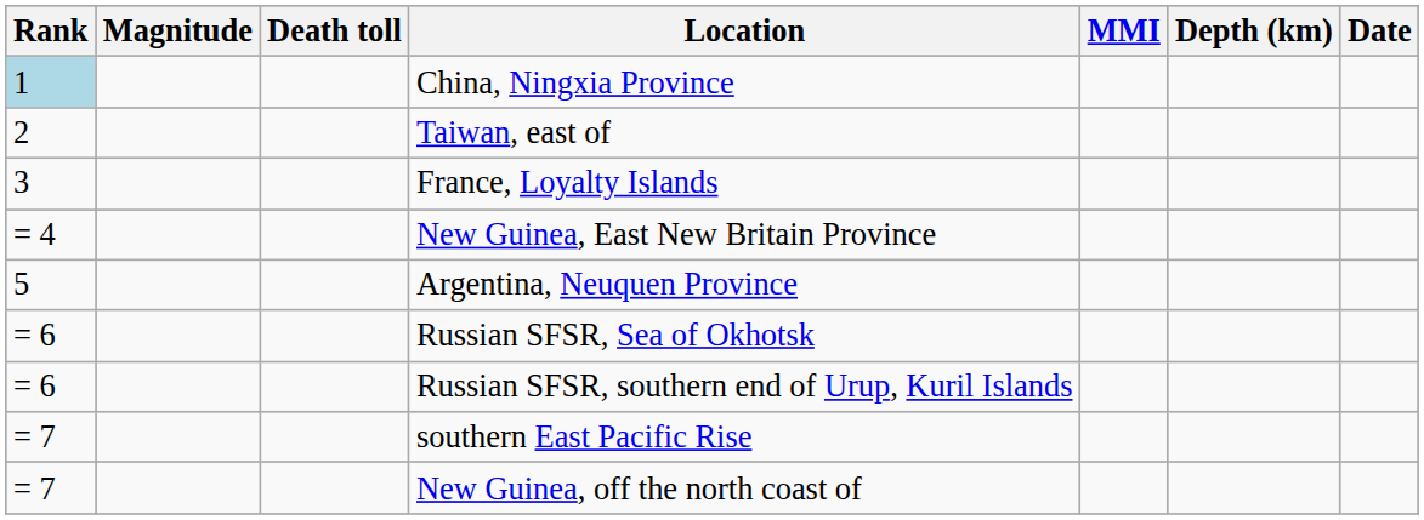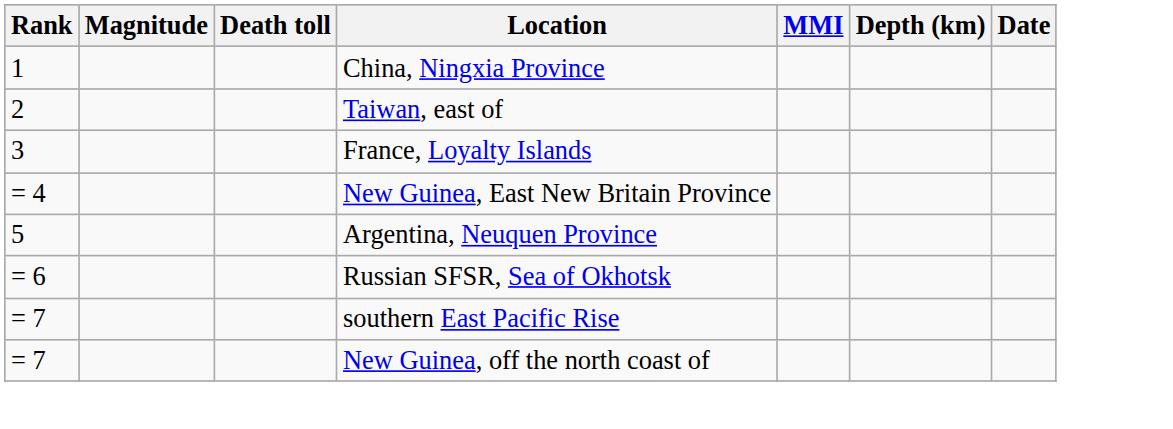China, Ningxia Province | Rank: lightblue background -> no background
- row: = 6 | Russian SFSR, southern end of Urup, Kuril Islands
